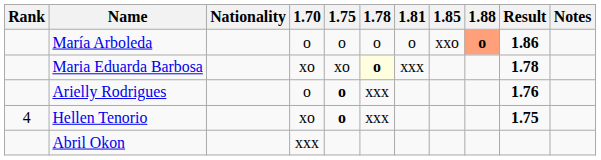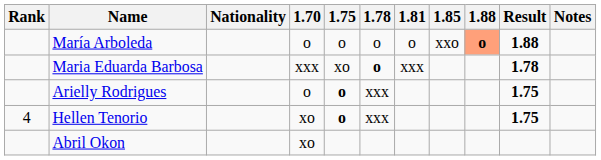María Arboleda | Result: 1.86 -> 1.88
Maria Eduarda Barbosa | 1.70: xo -> xxx
Maria Eduarda Barbosa | 1.78: lightyellow background -> no background
Arielly Rodrigues | Result: 1.76 -> 1.75
Abril Okon | 1.70: xxx -> xo
